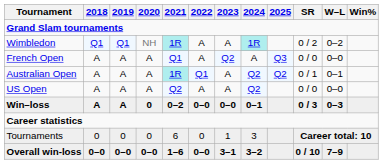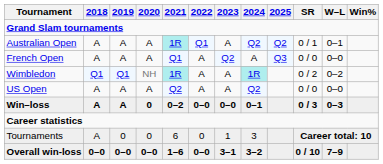rows swapped: Australian Open <-> Wimbledon
Tournaments | 2018: 0 -> A
